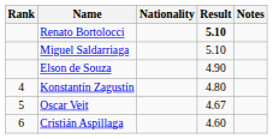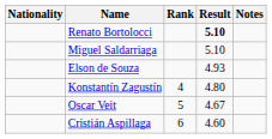columns swapped: Rank <-> Nationality
Elson de Souza | Result: 4.90 -> 4.93
